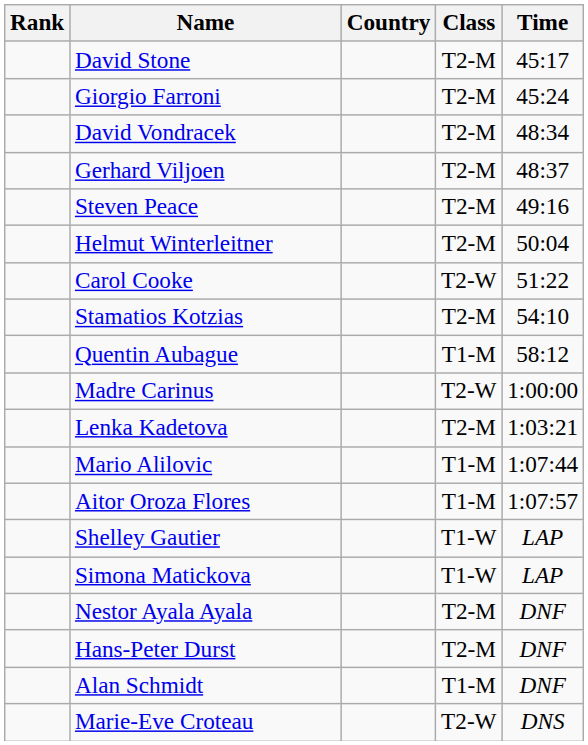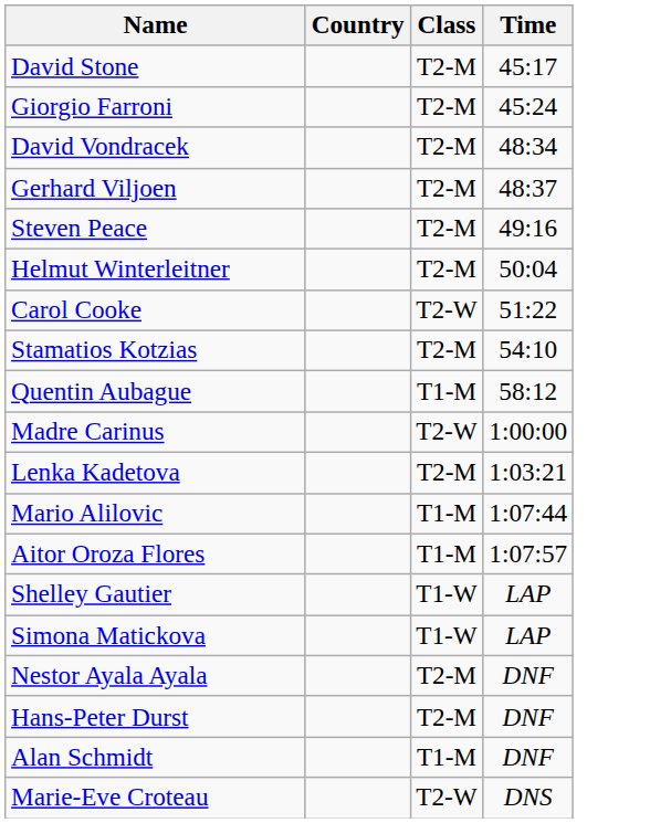- column: Rank
